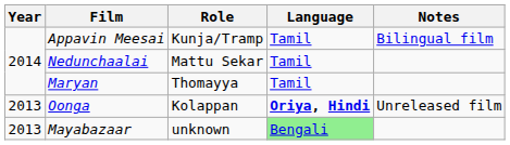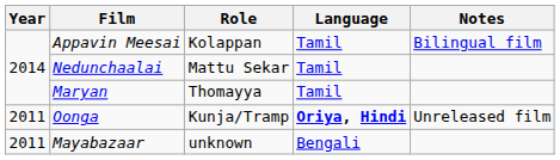Appavin Meesai | Role: Kunja/Tramp -> Kolappan
Oonga | Year: 2013 -> 2011
Oonga | Role: Kolappan -> Kunja/Tramp
Mayabazaar | Year: 2013 -> 2011
Mayabazaar | Language: lightgreen background -> no background
